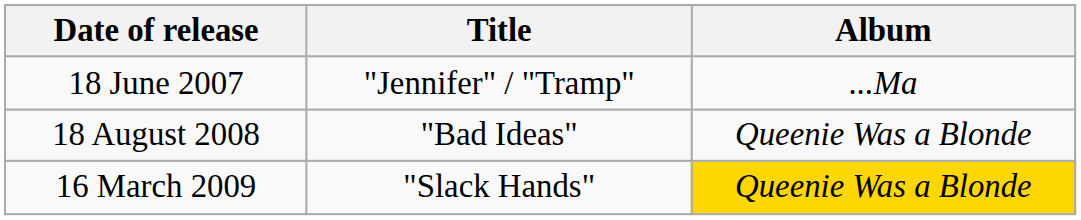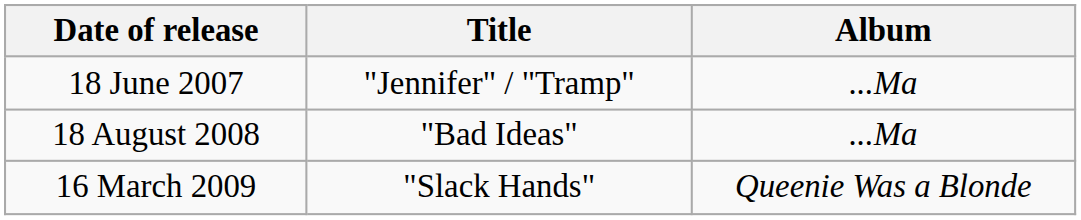18 August 2008 | Album: Queenie Was a Blonde -> ...Ma
16 March 2009 | Album: gold background -> no background
